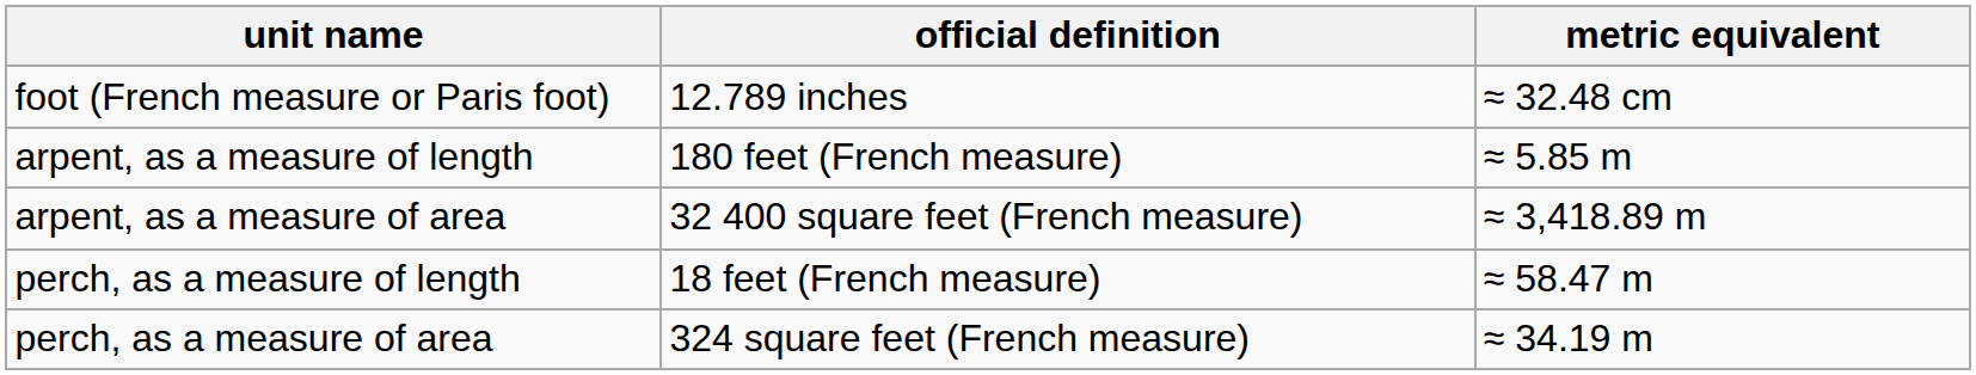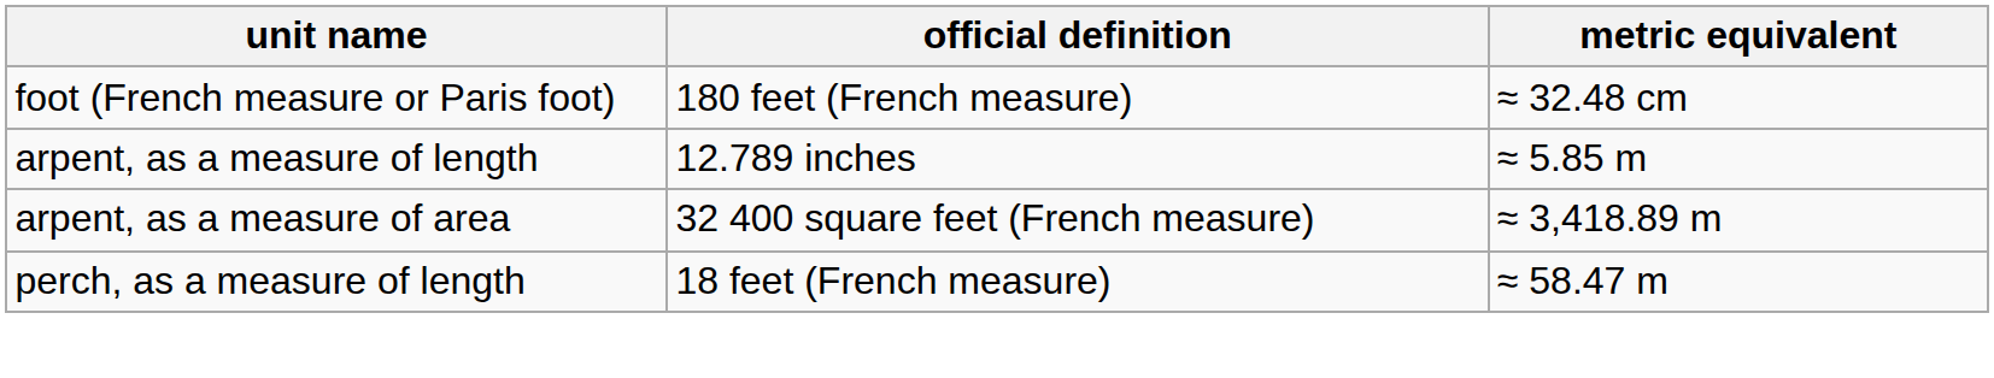foot (French measure or Paris foot) | official definition: 12.789 inches -> 180 feet (French measure)
arpent, as a measure of length | official definition: 180 feet (French measure) -> 12.789 inches
- row: perch, as a measure of area | 324 square feet (French measure) | ≈ 34.19 m
